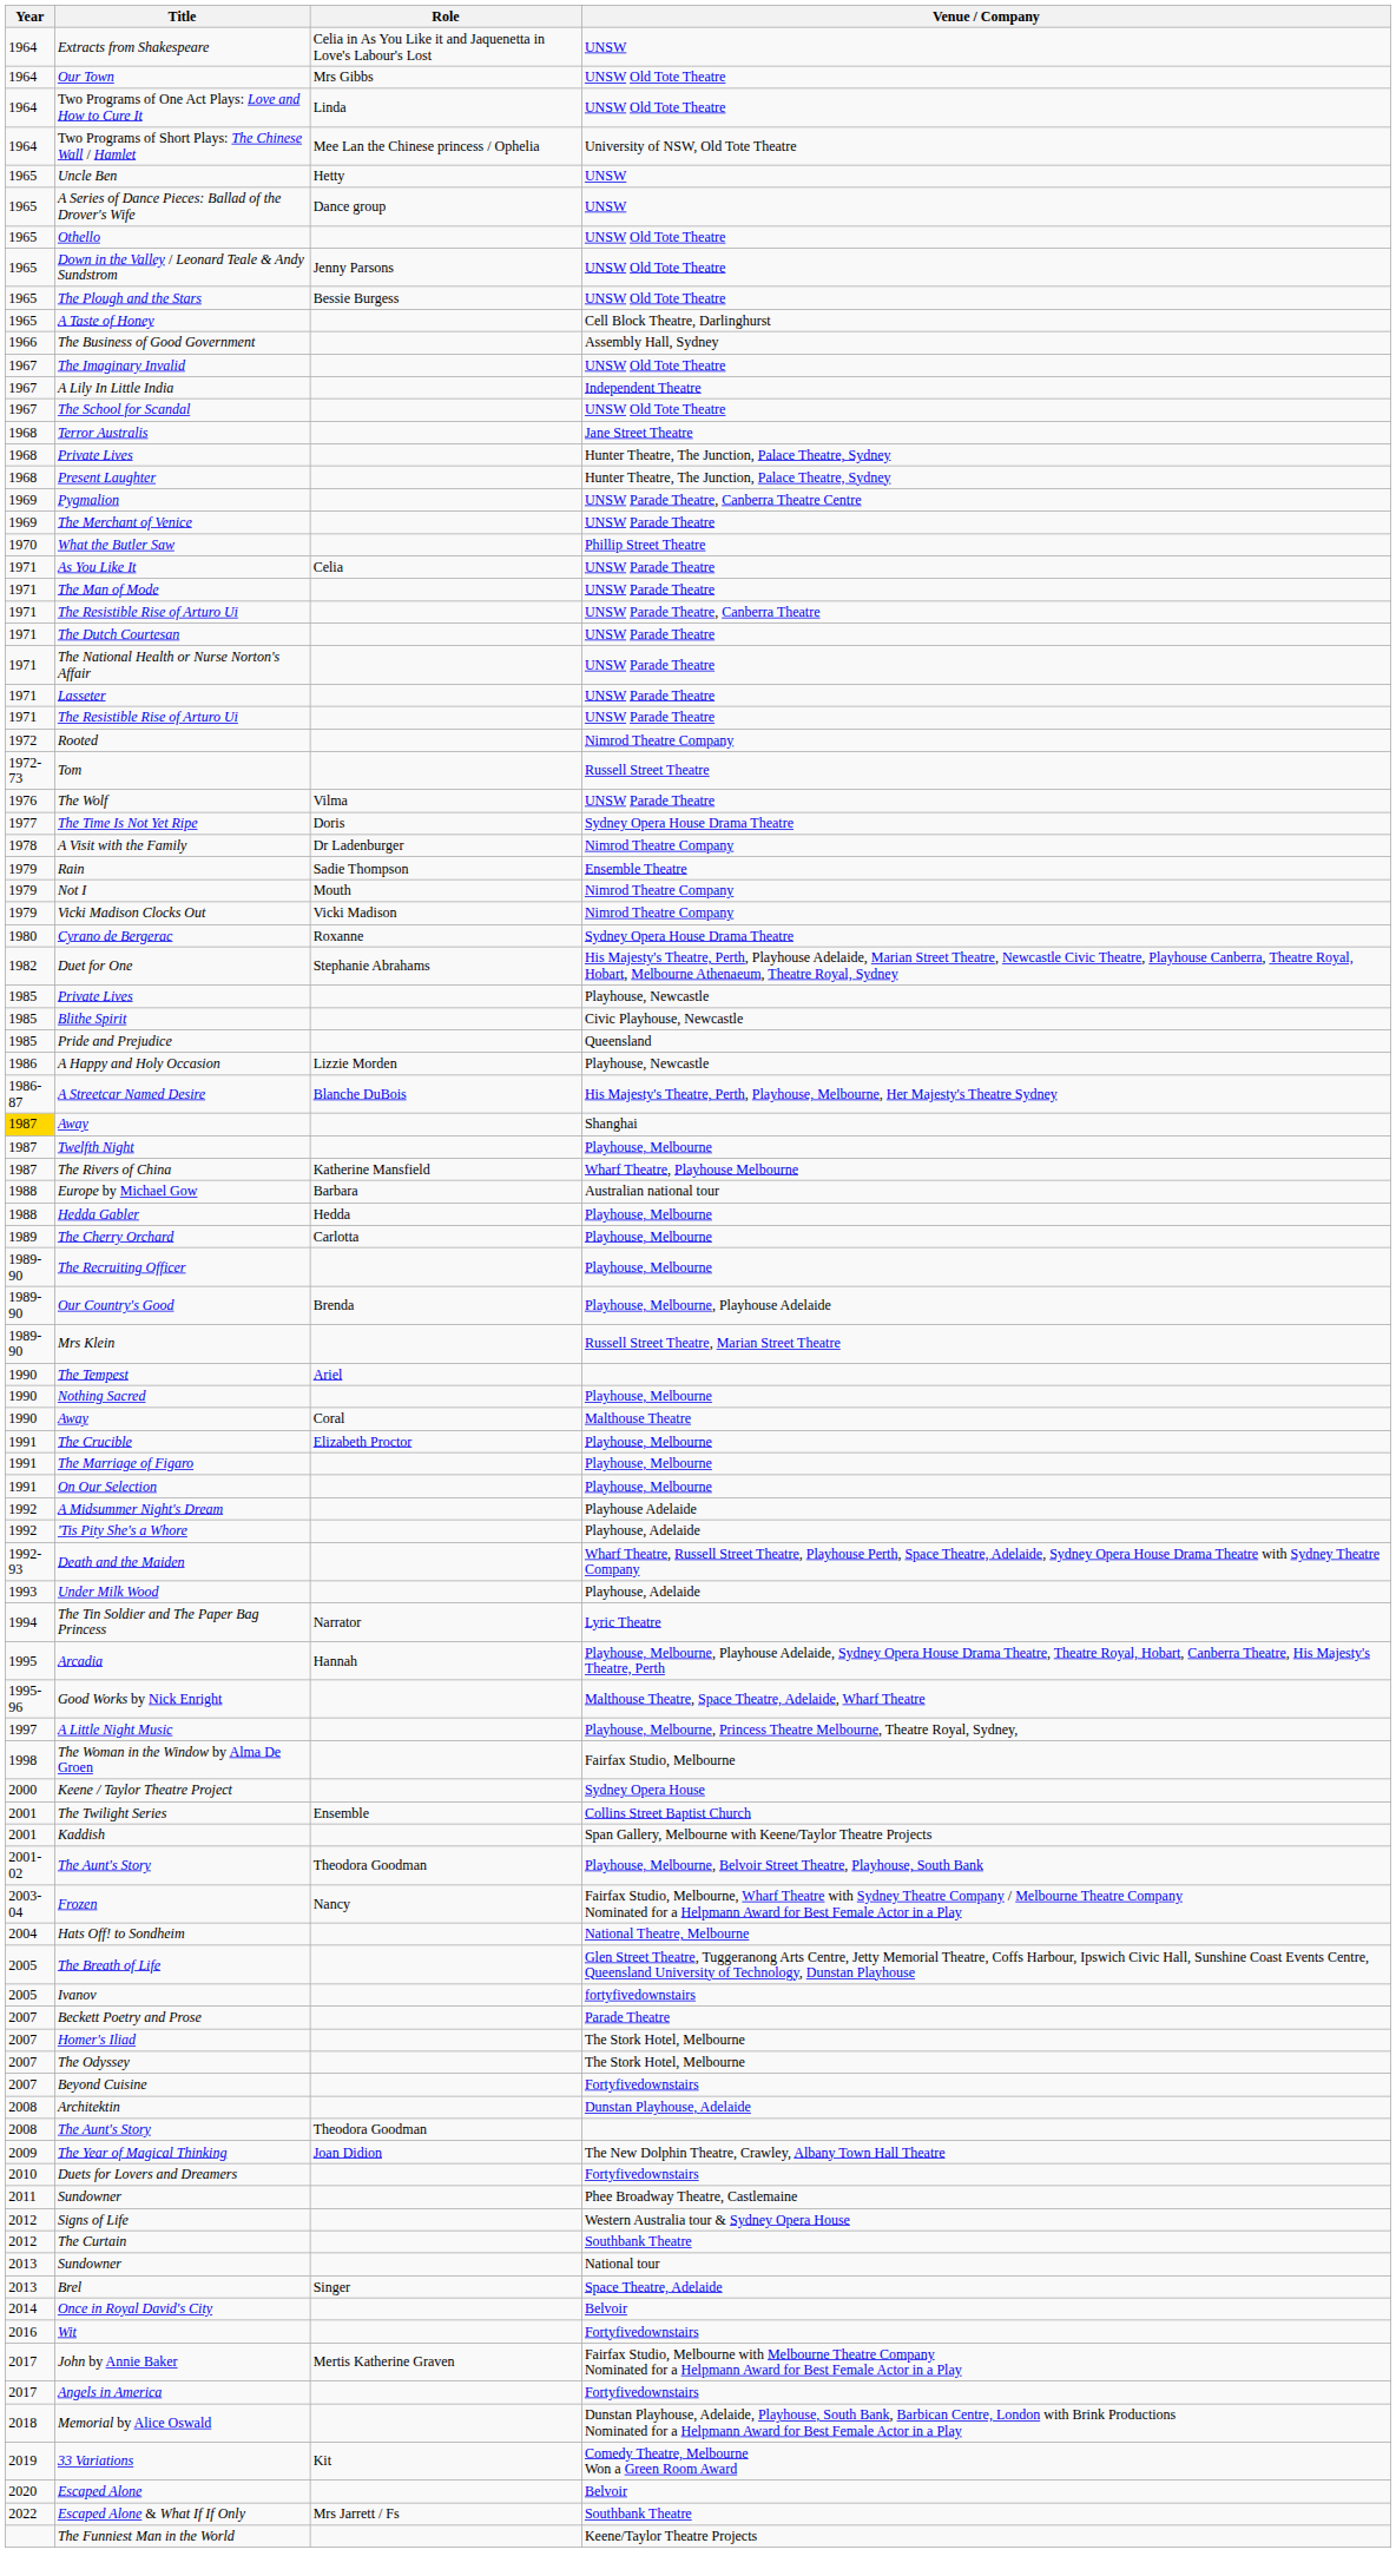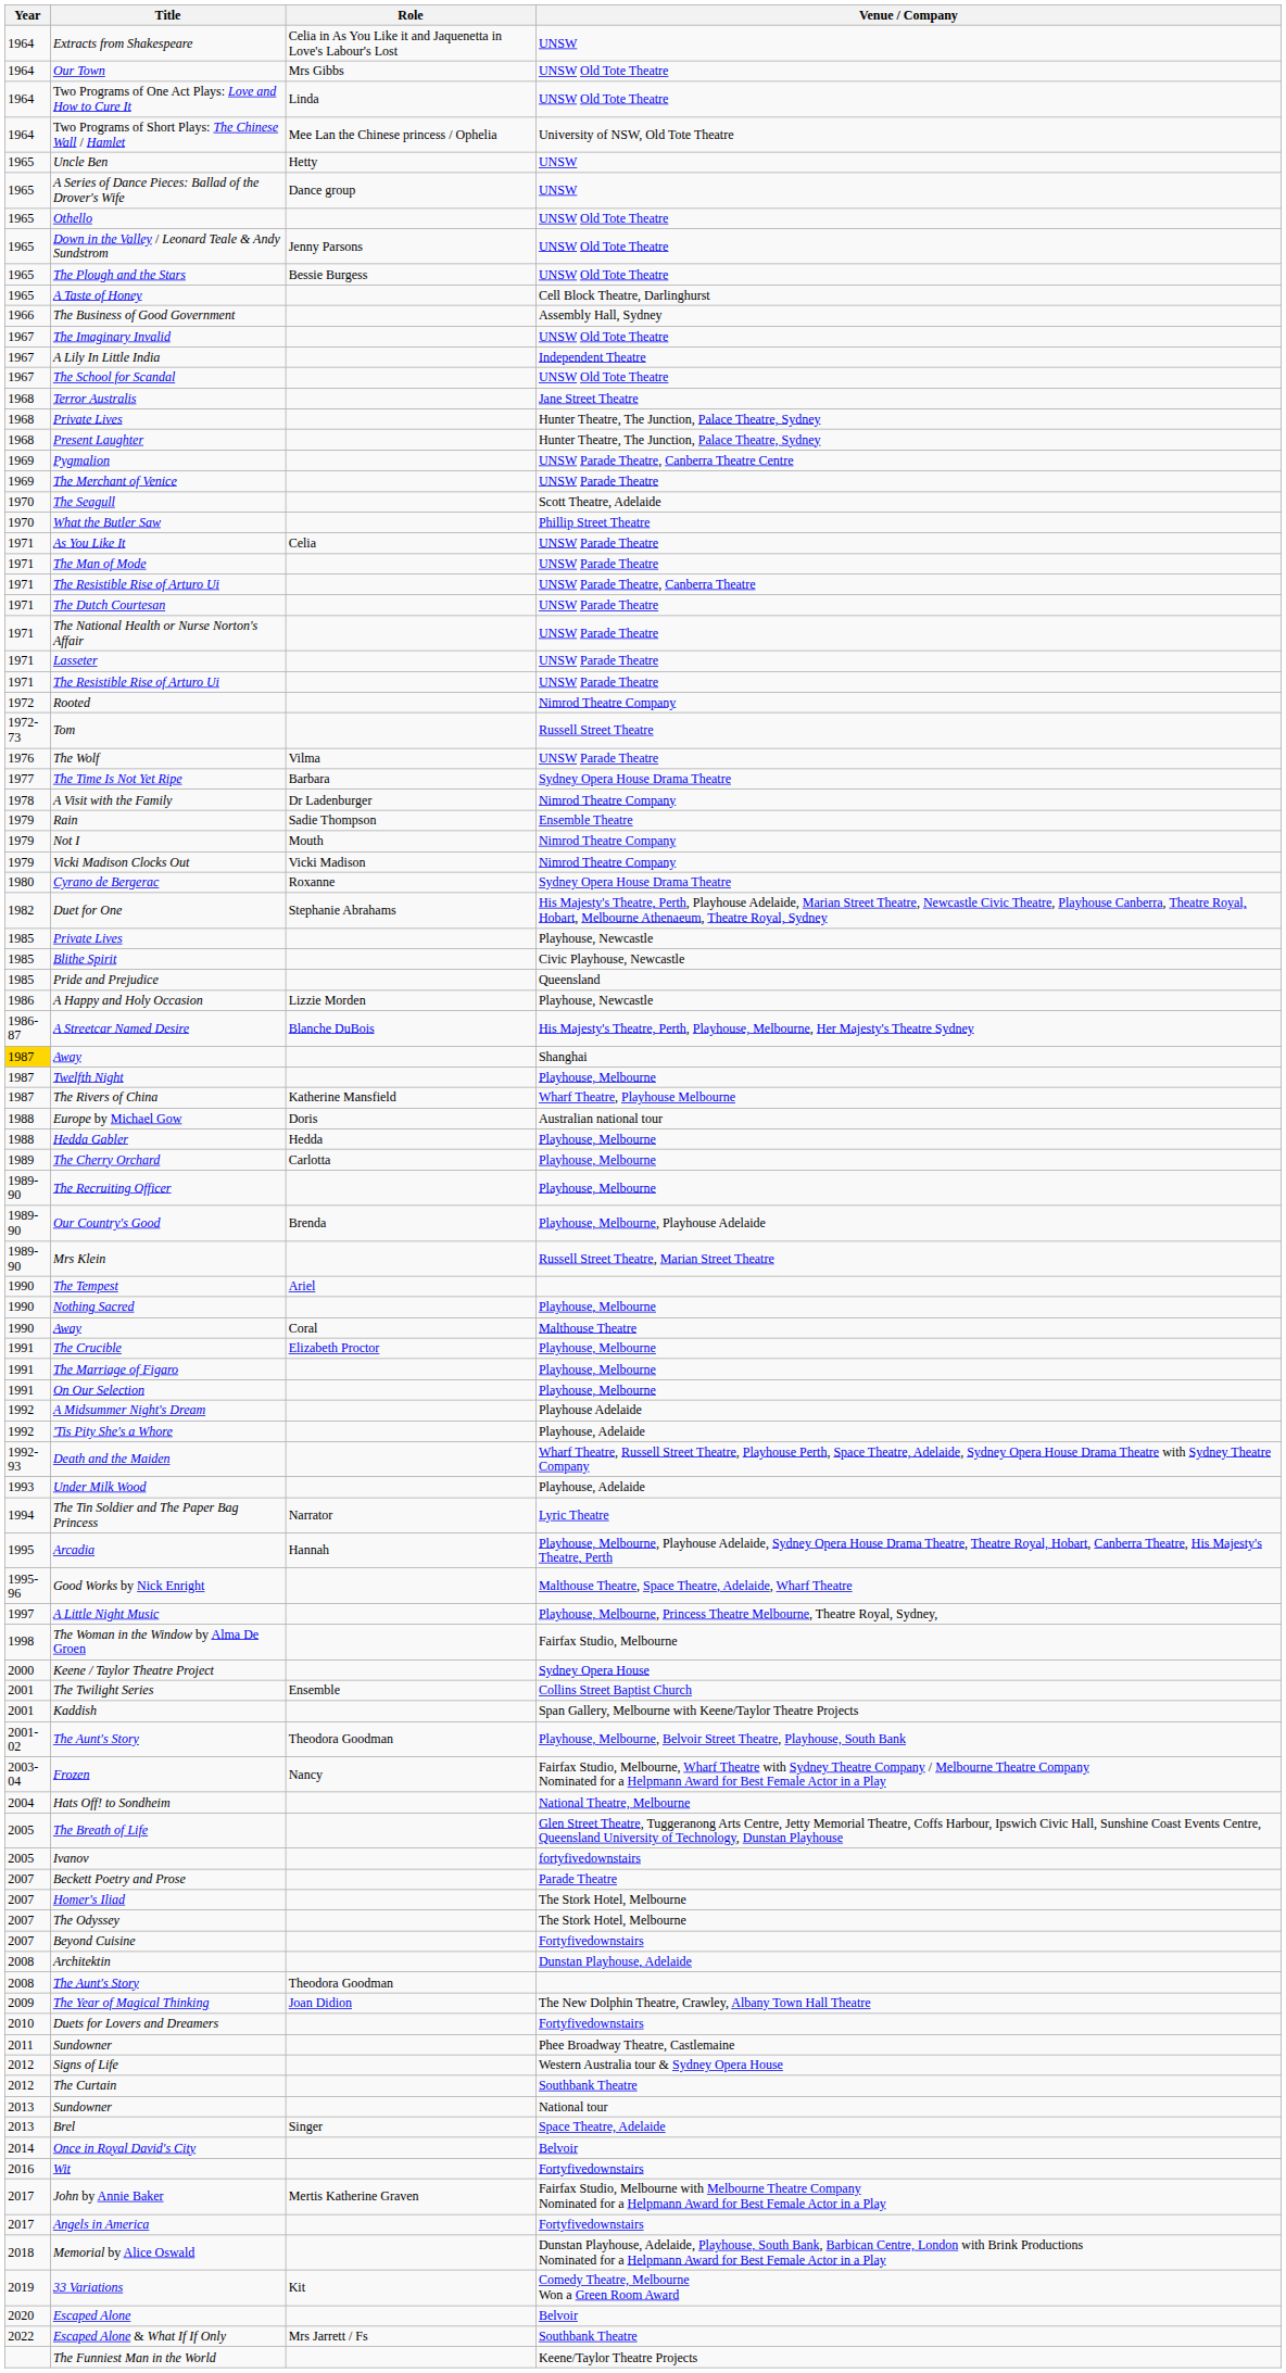+ row: 1970 | The Seagull | Scott Theatre, Adelaide
The Time Is Not Yet Ripe | Role: Doris -> Barbara
Europe by Michael Gow | Role: Barbara -> Doris
